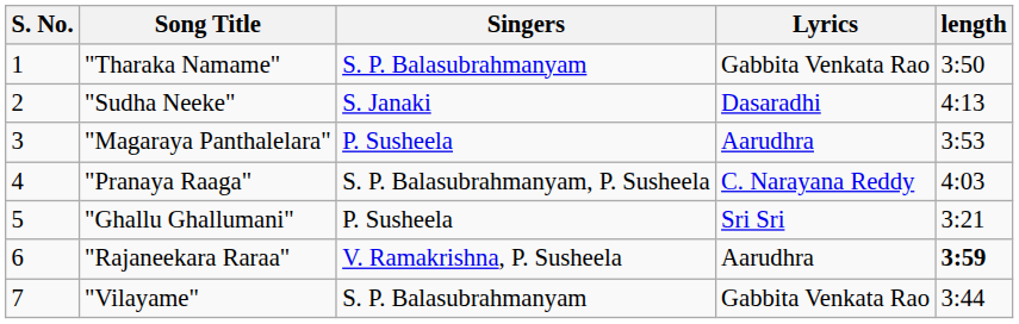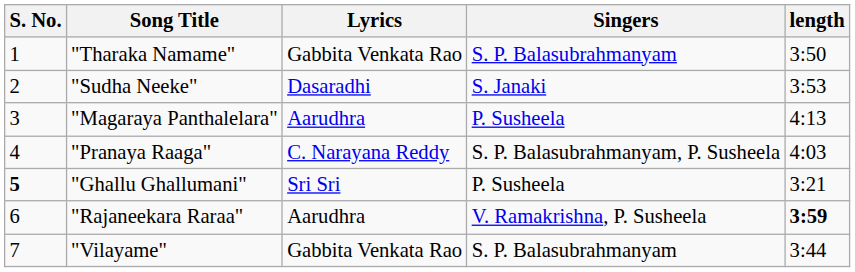columns swapped: Lyrics <-> Singers
"Sudha Neeke" | length: 4:13 -> 3:53
"Magaraya Panthalelara" | length: 3:53 -> 4:13
"Ghallu Ghallumani" | S. No.: normal -> bold
